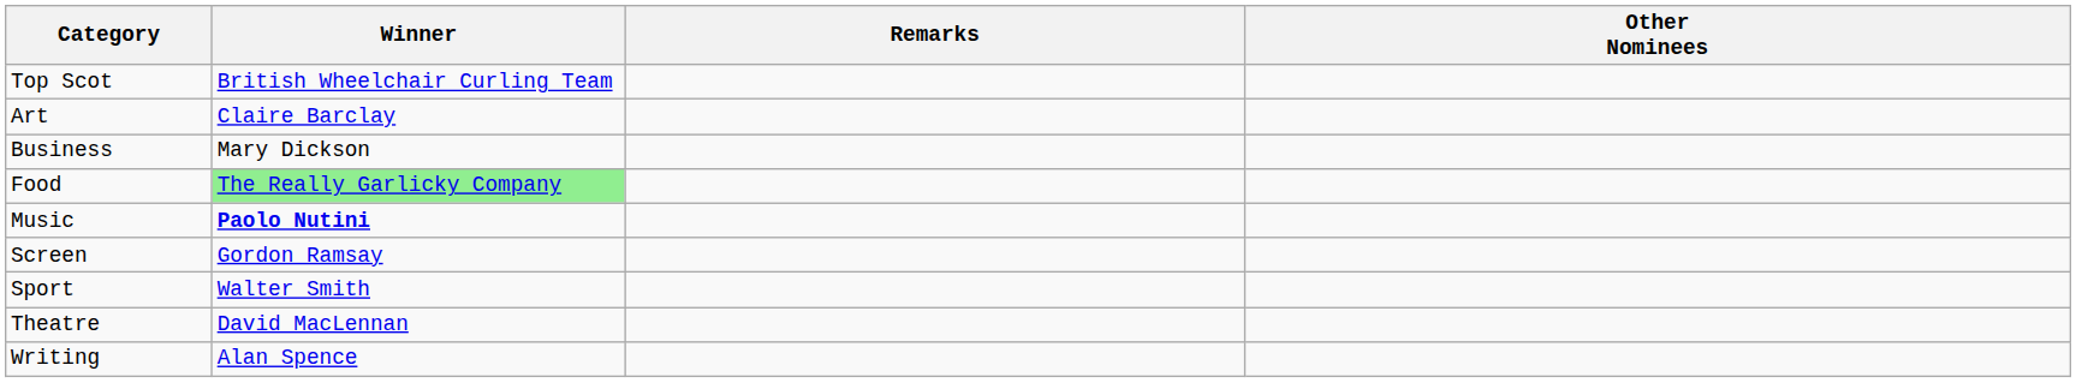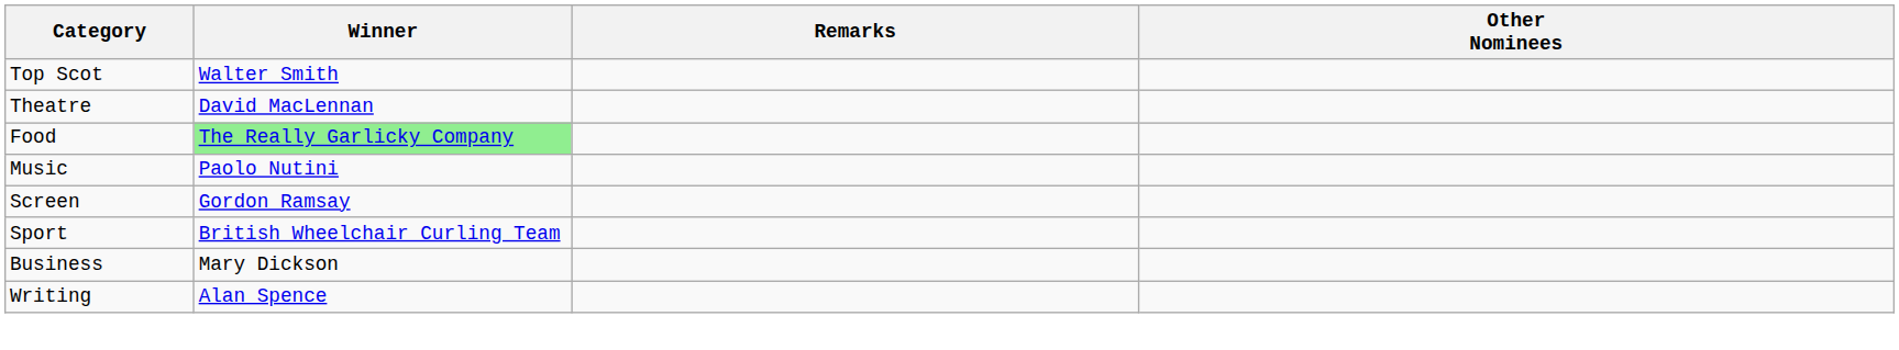Top Scot | Winner: British Wheelchair Curling Team -> Walter Smith
- row: Art | Claire Barclay
rows swapped: Business <-> Theatre
Music | Winner: bold -> normal
Sport | Winner: Walter Smith -> British Wheelchair Curling Team
